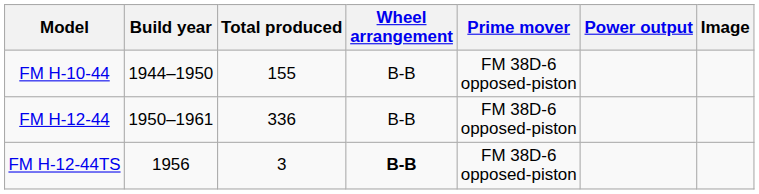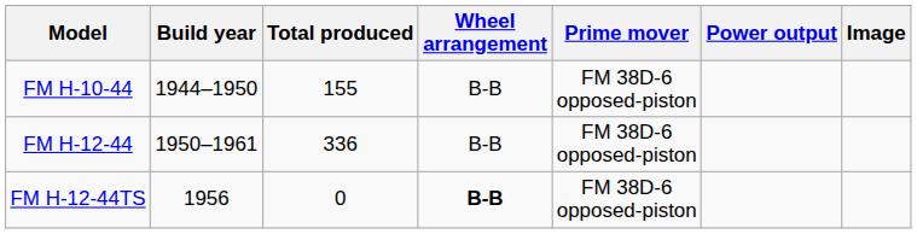FM H-12-44TS | Total produced: 3 -> 0
